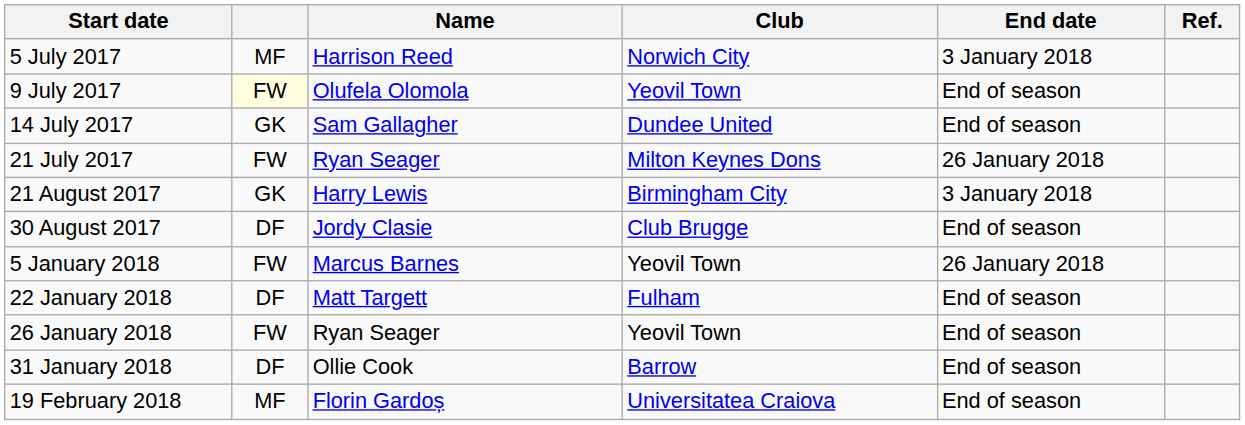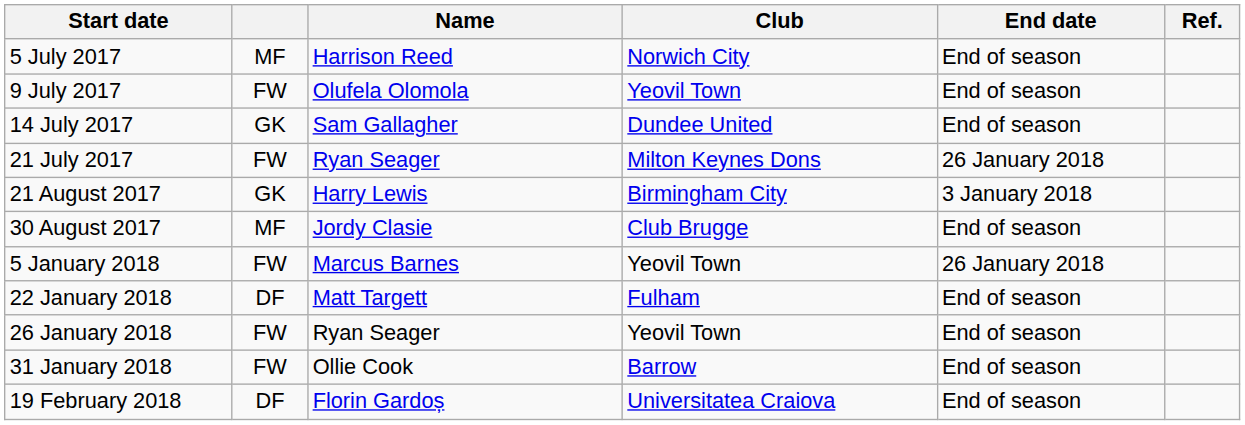5 July 2017 | End date: 3 January 2018 -> End of season
9 July 2017 | column 2: lightyellow background -> no background
30 August 2017 | column 2: DF -> MF
31 January 2018 | column 2: DF -> FW
19 February 2018 | column 2: MF -> DF
